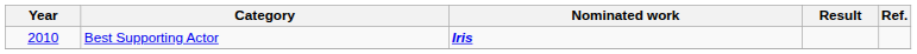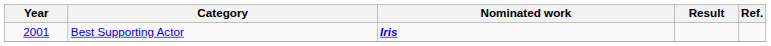Best Supporting Actor | Year: 2010 -> 2001
